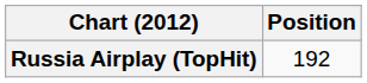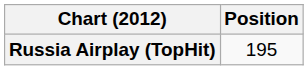Russia Airplay (TopHit) | Position: 192 -> 195
